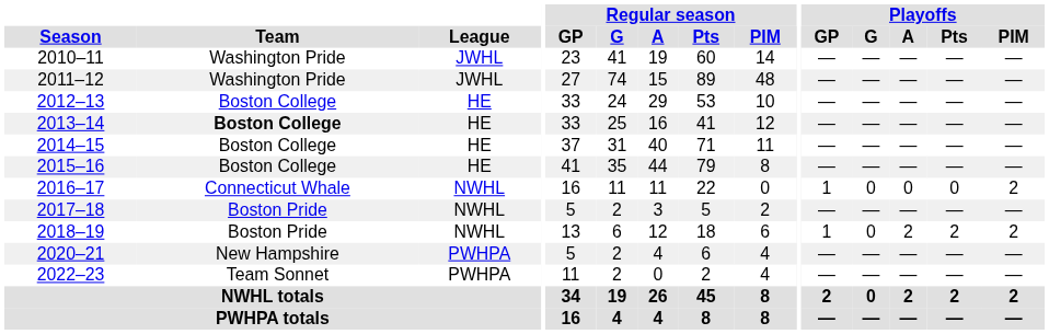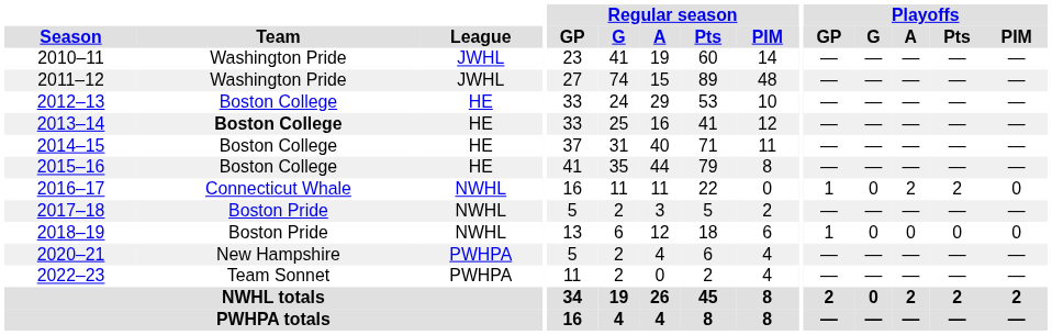2016–17 | Playoffs / A: 0 -> 2
2016–17 | Playoffs / Pts: 0 -> 2
2016–17 | Playoffs / PIM: 2 -> 0
2018–19 | Playoffs / A: 2 -> 0
2018–19 | Playoffs / Pts: 2 -> 0
2018–19 | Playoffs / PIM: 2 -> 0
